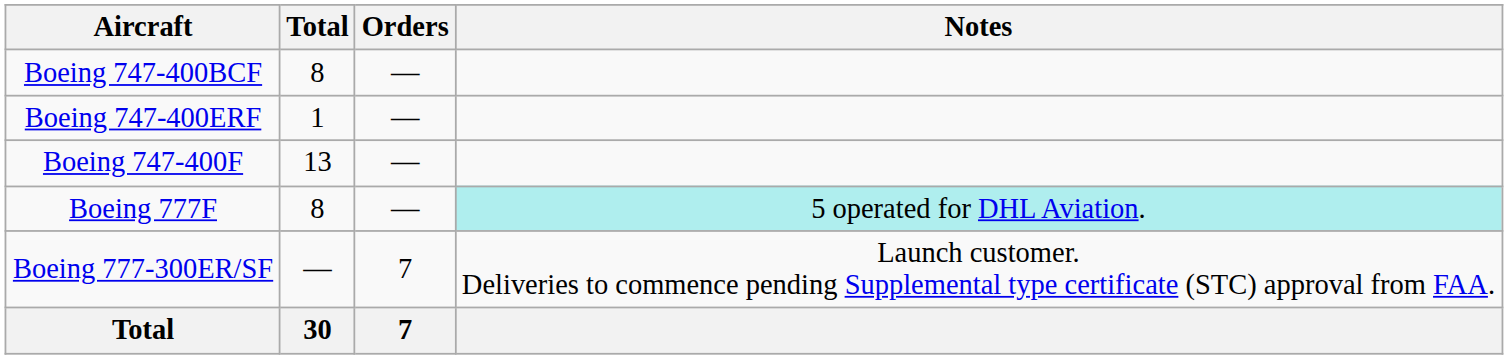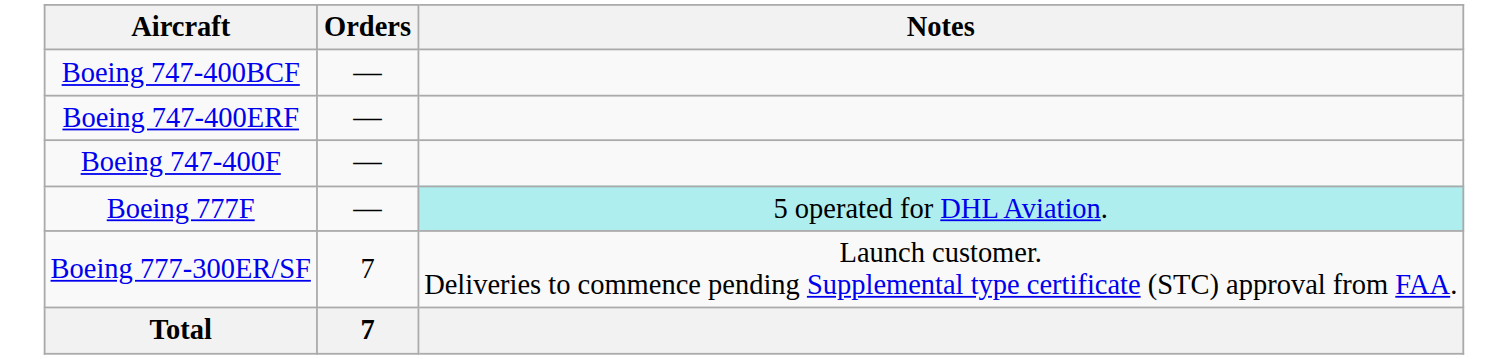- column: Total | 8 | 1 | 13 | 8 | — | 30
